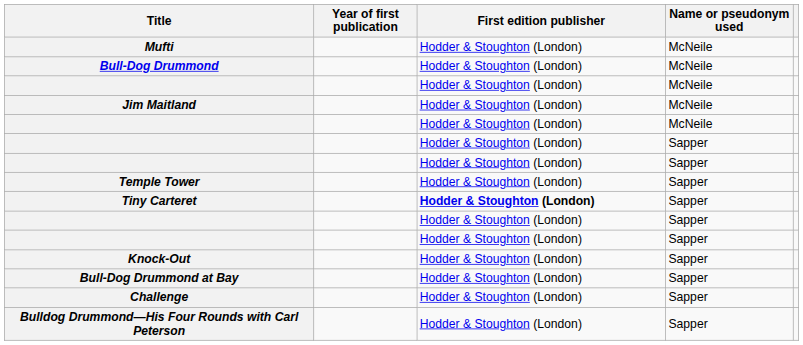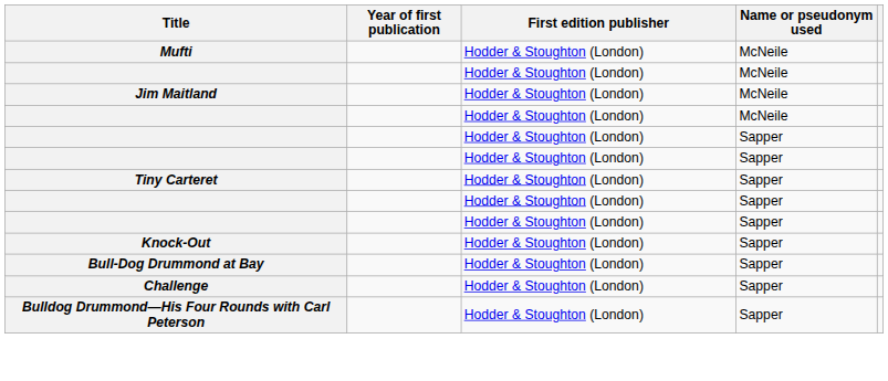- row: Bull-Dog Drummond | Hodder & Stoughton (London) | McNeile
- row: Temple Tower | Hodder & Stoughton (London) | Sapper
Tiny Carteret | First edition publisher: bold -> normal
